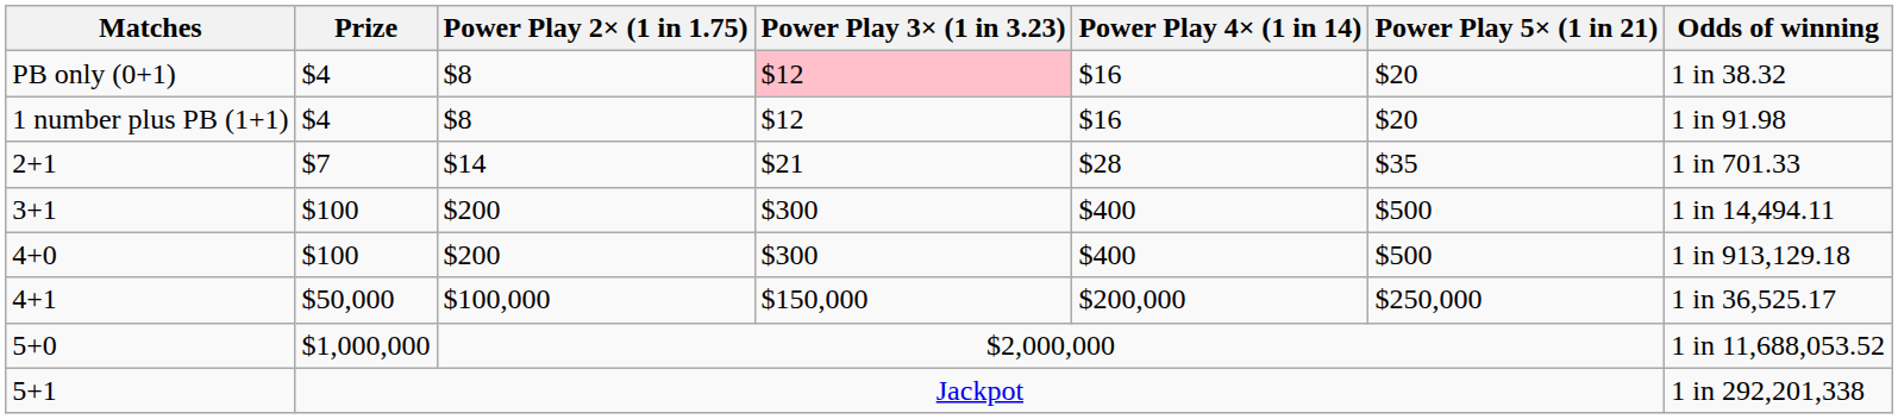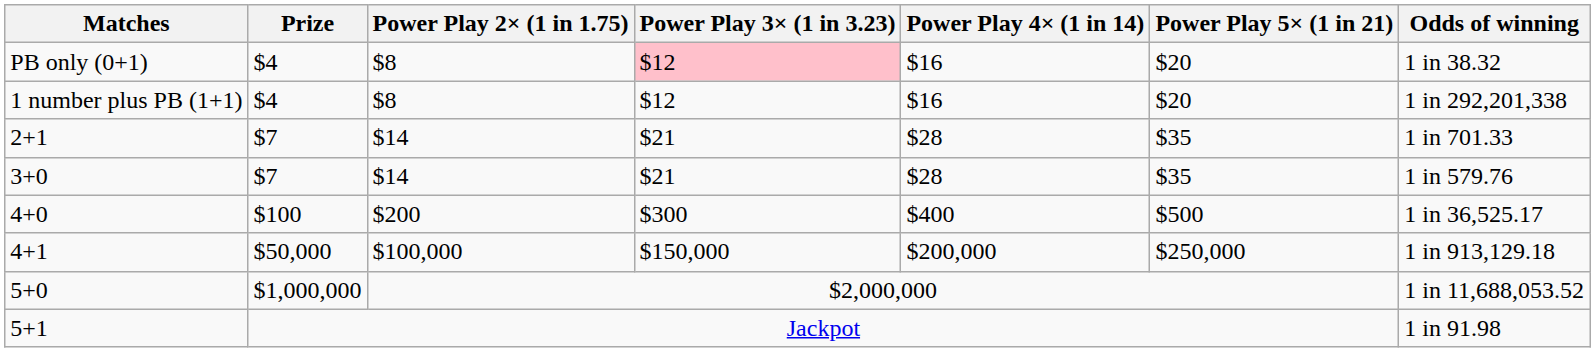1 number plus PB (1+1) | Odds of winning: 1 in 91.98 -> 1 in 292,201,338
+ row: 3+0 | $7 | $14 | $21 | $28 | $35 | 1 in 579.76
- row: 3+1 | $100 | $200 | $300 | $400 | $500 | 1 in 14,494.11
4+0 | Odds of winning: 1 in 913,129.18 -> 1 in 36,525.17
4+1 | Odds of winning: 1 in 36,525.17 -> 1 in 913,129.18
5+1 | Odds of winning: 1 in 292,201,338 -> 1 in 91.98
